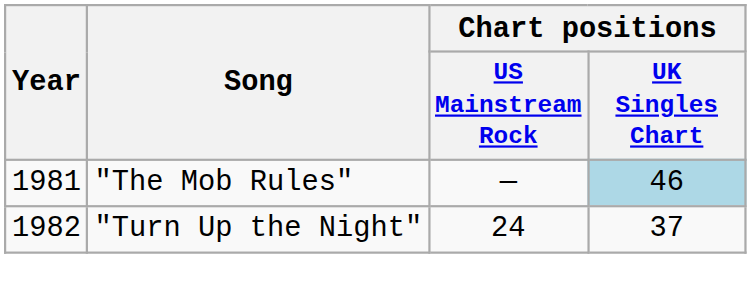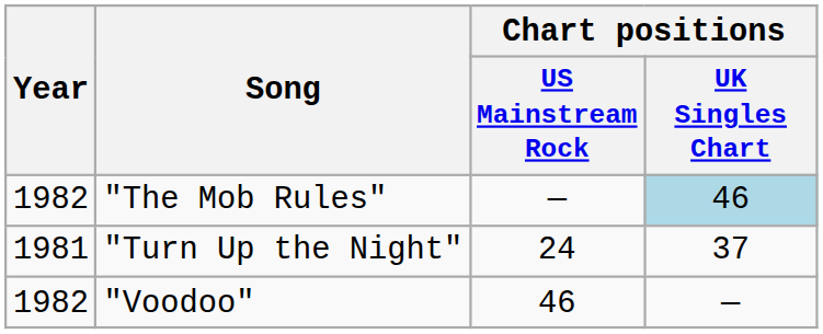"The Mob Rules" | Year: 1981 -> 1982
"Turn Up the Night" | Year: 1982 -> 1981
+ row: 1982 | "Voodoo" | 46 | —
